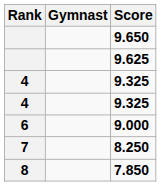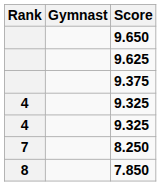+ row: 9.375
- row: 6 | 9.000
